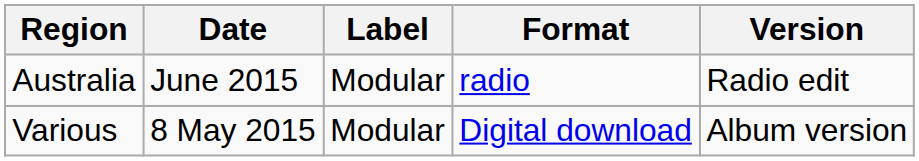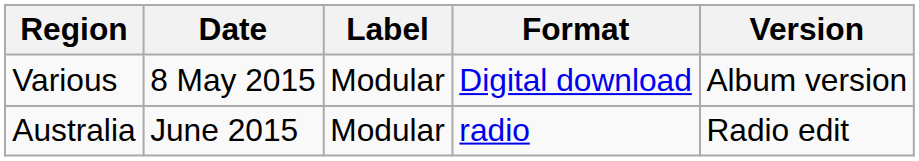rows swapped: Various <-> Australia
